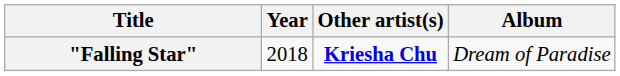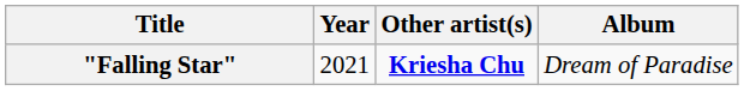"Falling Star" | Year: 2018 -> 2021
